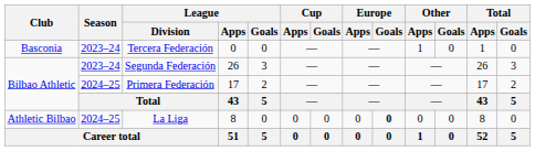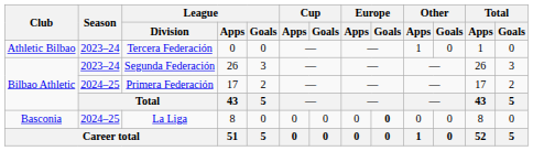Tercera Federación | Club: Basconia -> Athletic Bilbao
La Liga | Club: Athletic Bilbao -> Basconia
